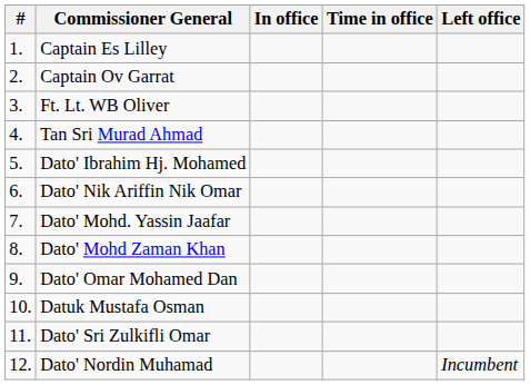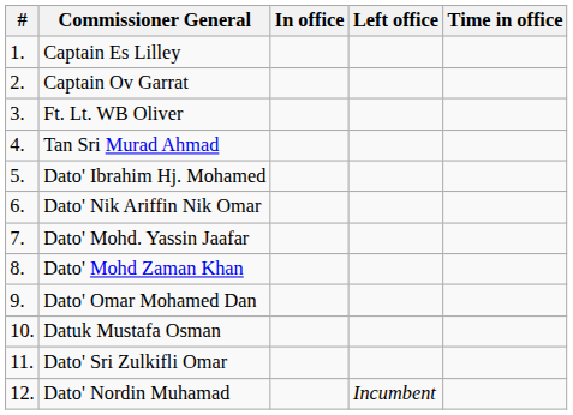columns swapped: Left office <-> Time in office
